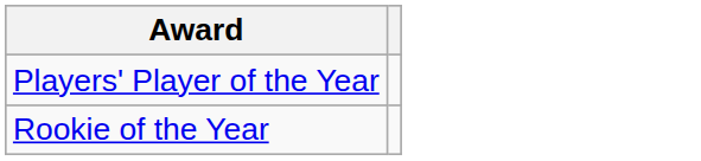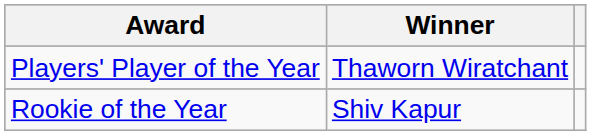+ column: Winner | Thaworn Wiratchant | Shiv Kapur
